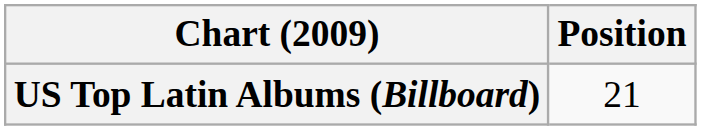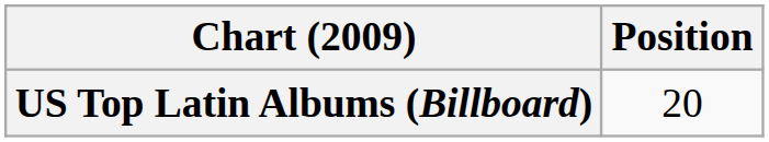US Top Latin Albums (Billboard) | Position: 21 -> 20
